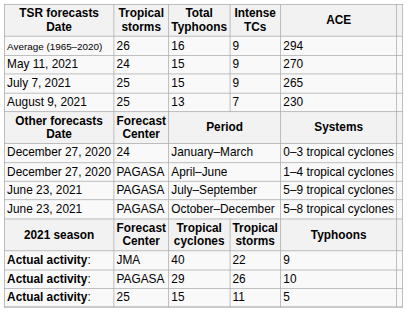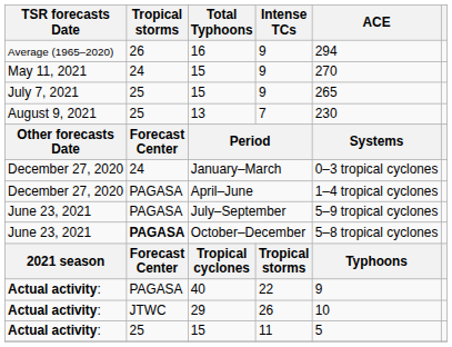October–December | Tropical storms: normal -> bold
40 | Tropical storms: JMA -> PAGASA
29 | Tropical storms: PAGASA -> JTWC
